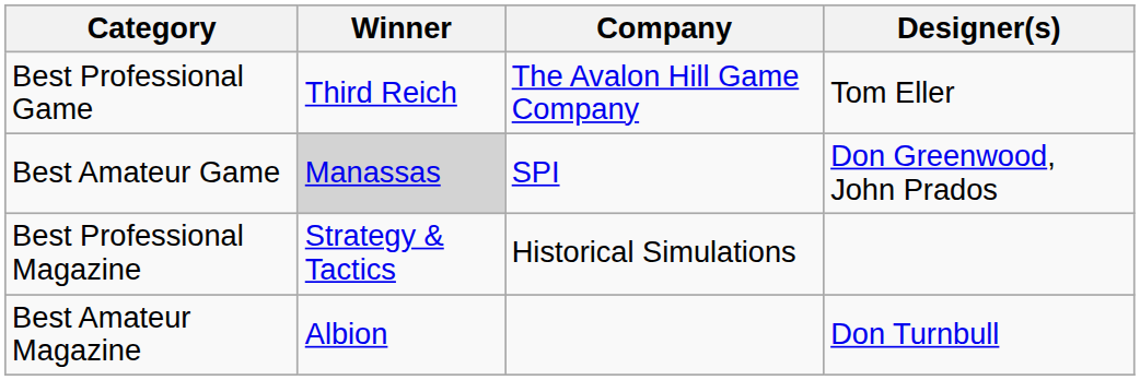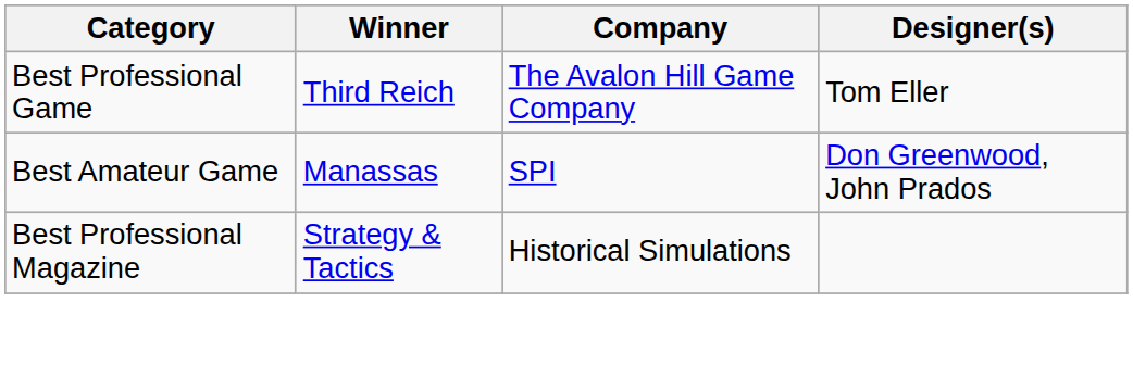Best Amateur Game | Winner: lightgrey background -> no background
- row: Best Amateur Magazine | Albion | Don Turnbull
